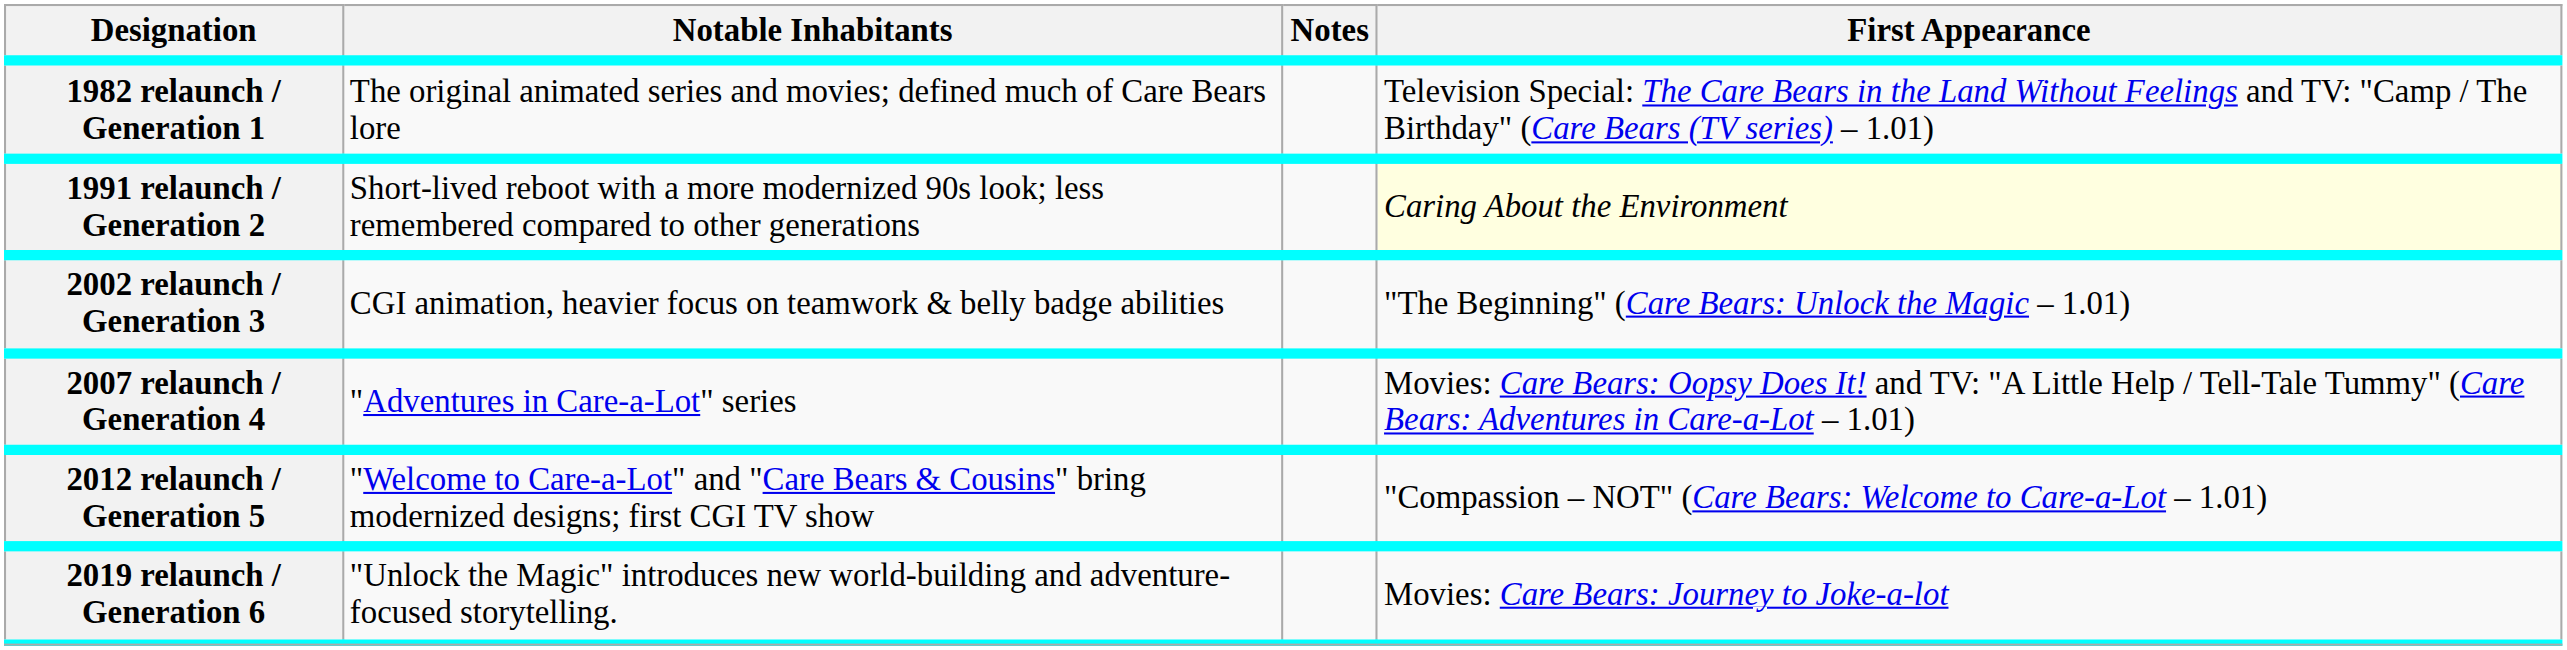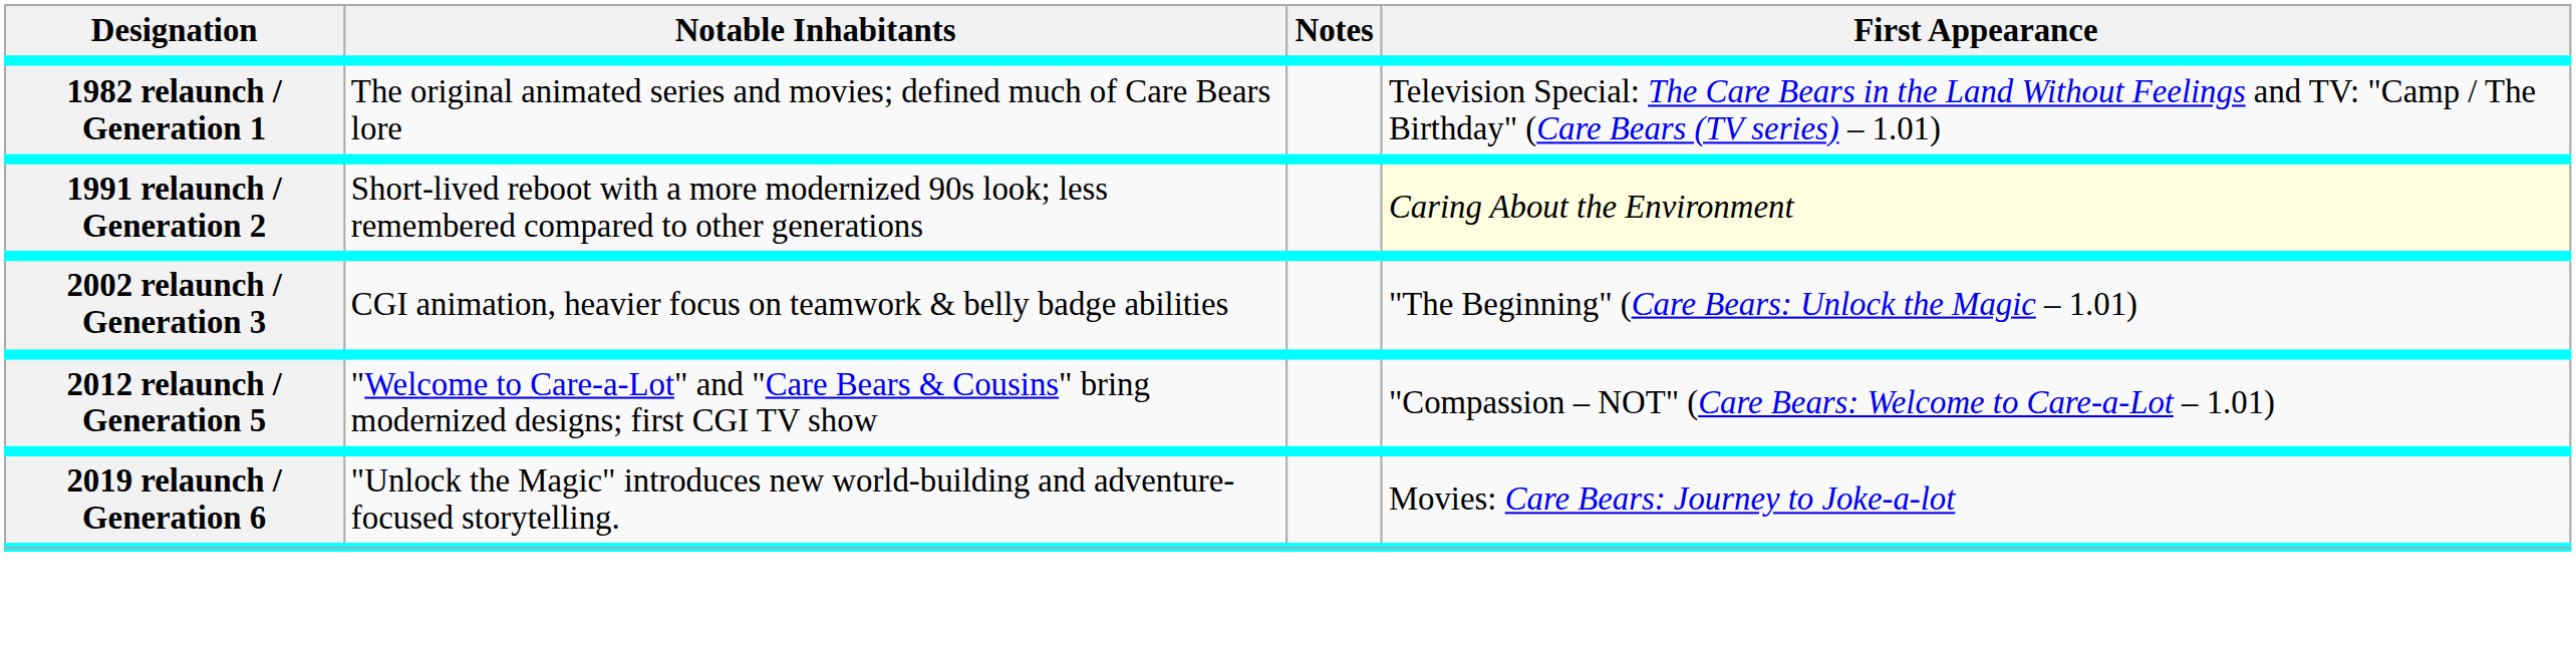- row: 2007 relaunch / Generation 4 | "Adventures in Care-a-Lot" series | Movies: Care Bears: Oopsy Does It! and TV: "A Little Help / Tell-Tale Tummy" (Care Bears: Adventures in Care-a-Lot – 1.01)
